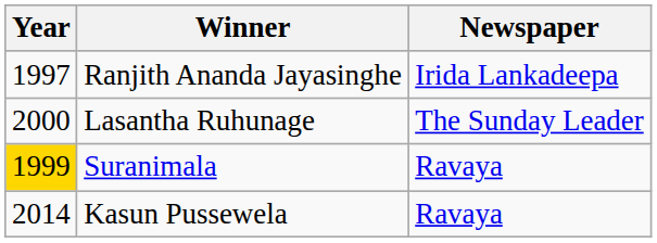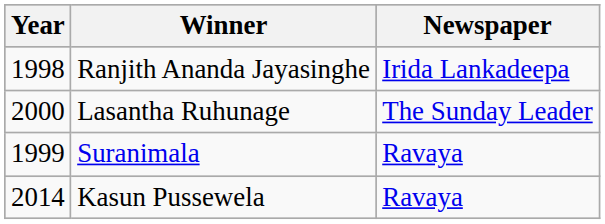Ranjith Ananda Jayasinghe | Year: 1997 -> 1998
Suranimala | Year: gold background -> no background
